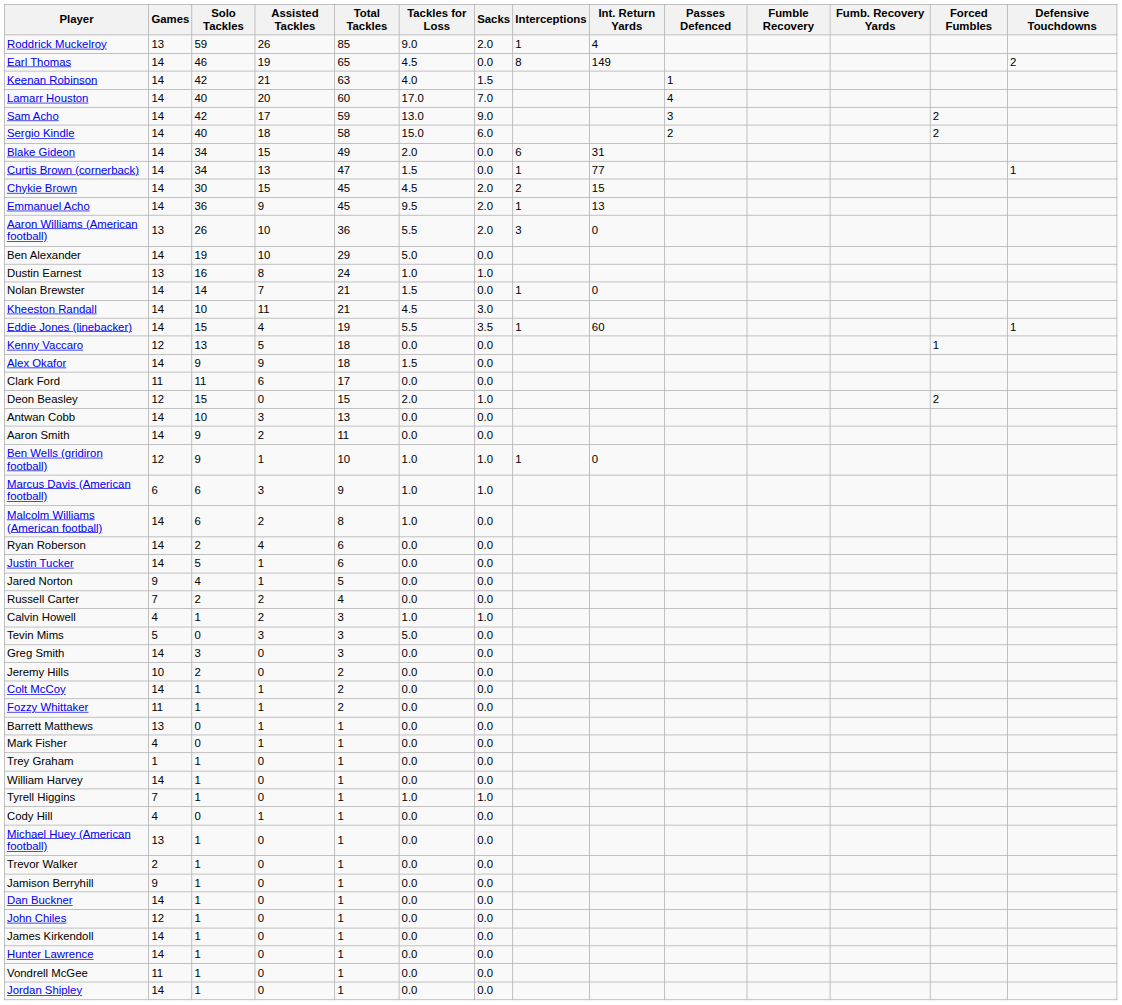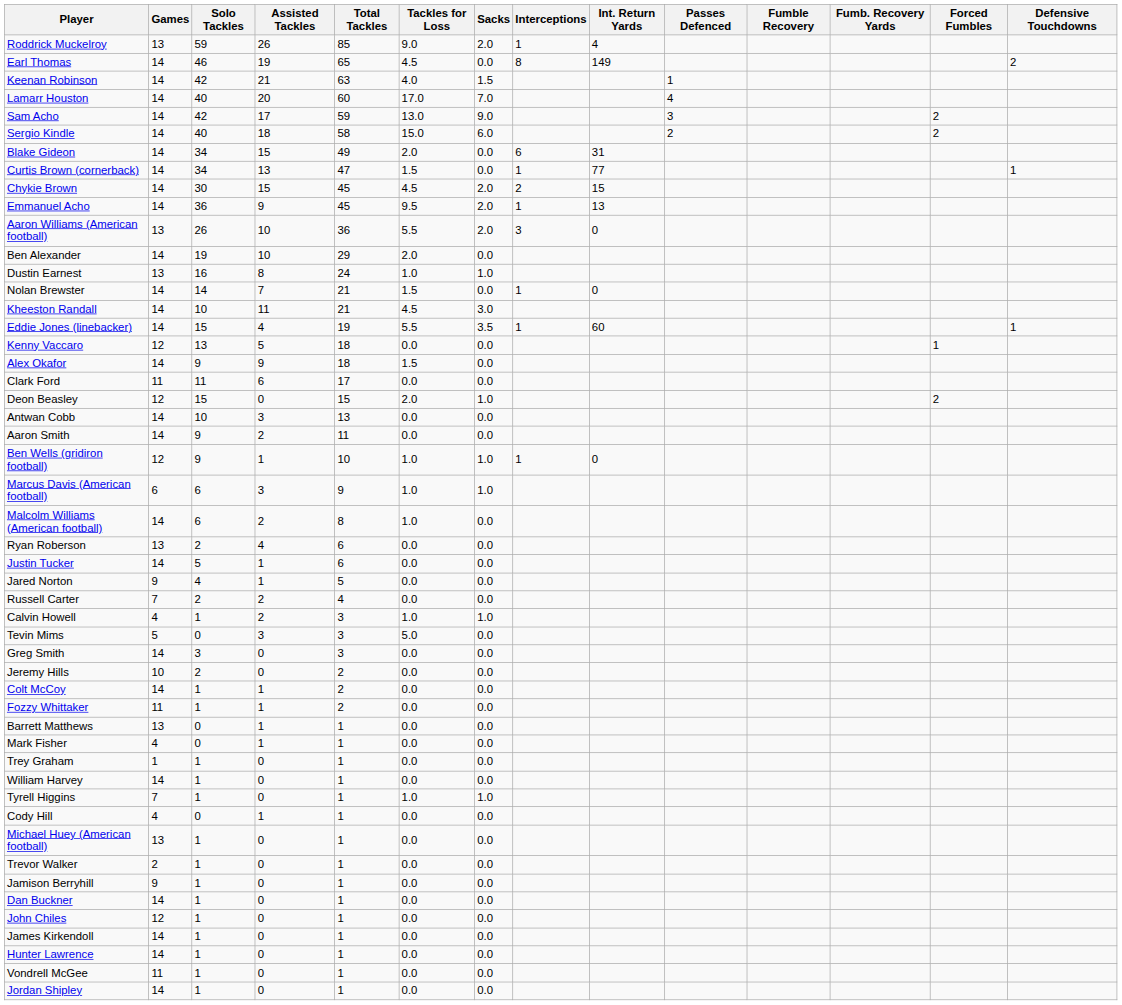Ben Alexander | Tackles for Loss: 5.0 -> 2.0
Ryan Roberson | Games: 14 -> 13
